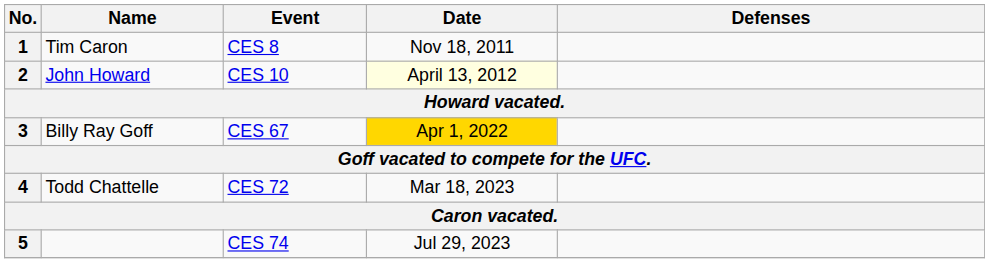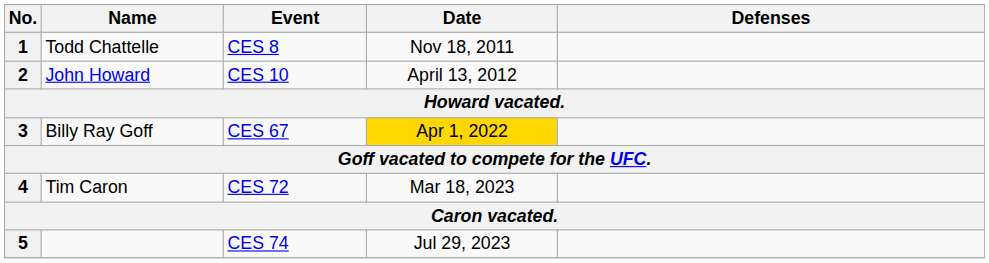1 | Name: Tim Caron -> Todd Chattelle
2 | Date: lightyellow background -> no background
4 | Name: Todd Chattelle -> Tim Caron
